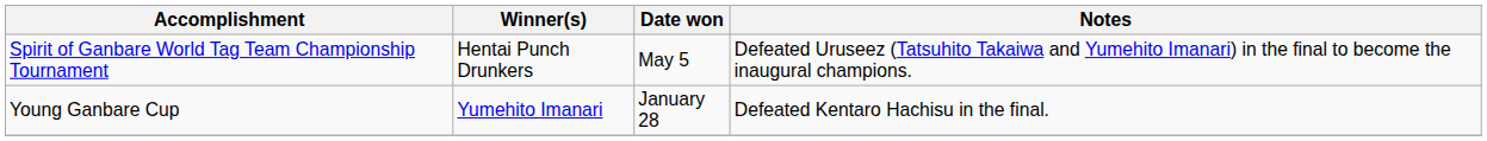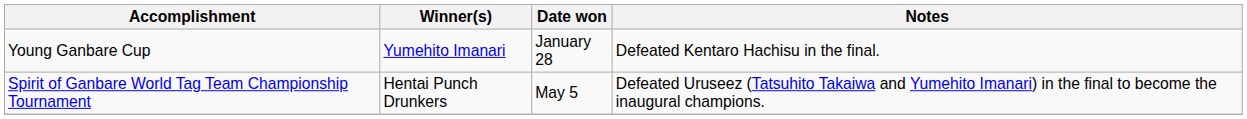rows swapped: Young Ganbare Cup <-> Spirit of Ganbare World Tag Team Championship Tournament
